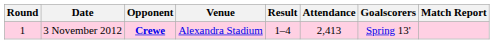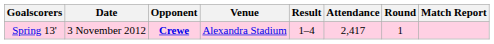columns swapped: Round <-> Goalscorers
3 November 2012 | Attendance: 2,413 -> 2,417
